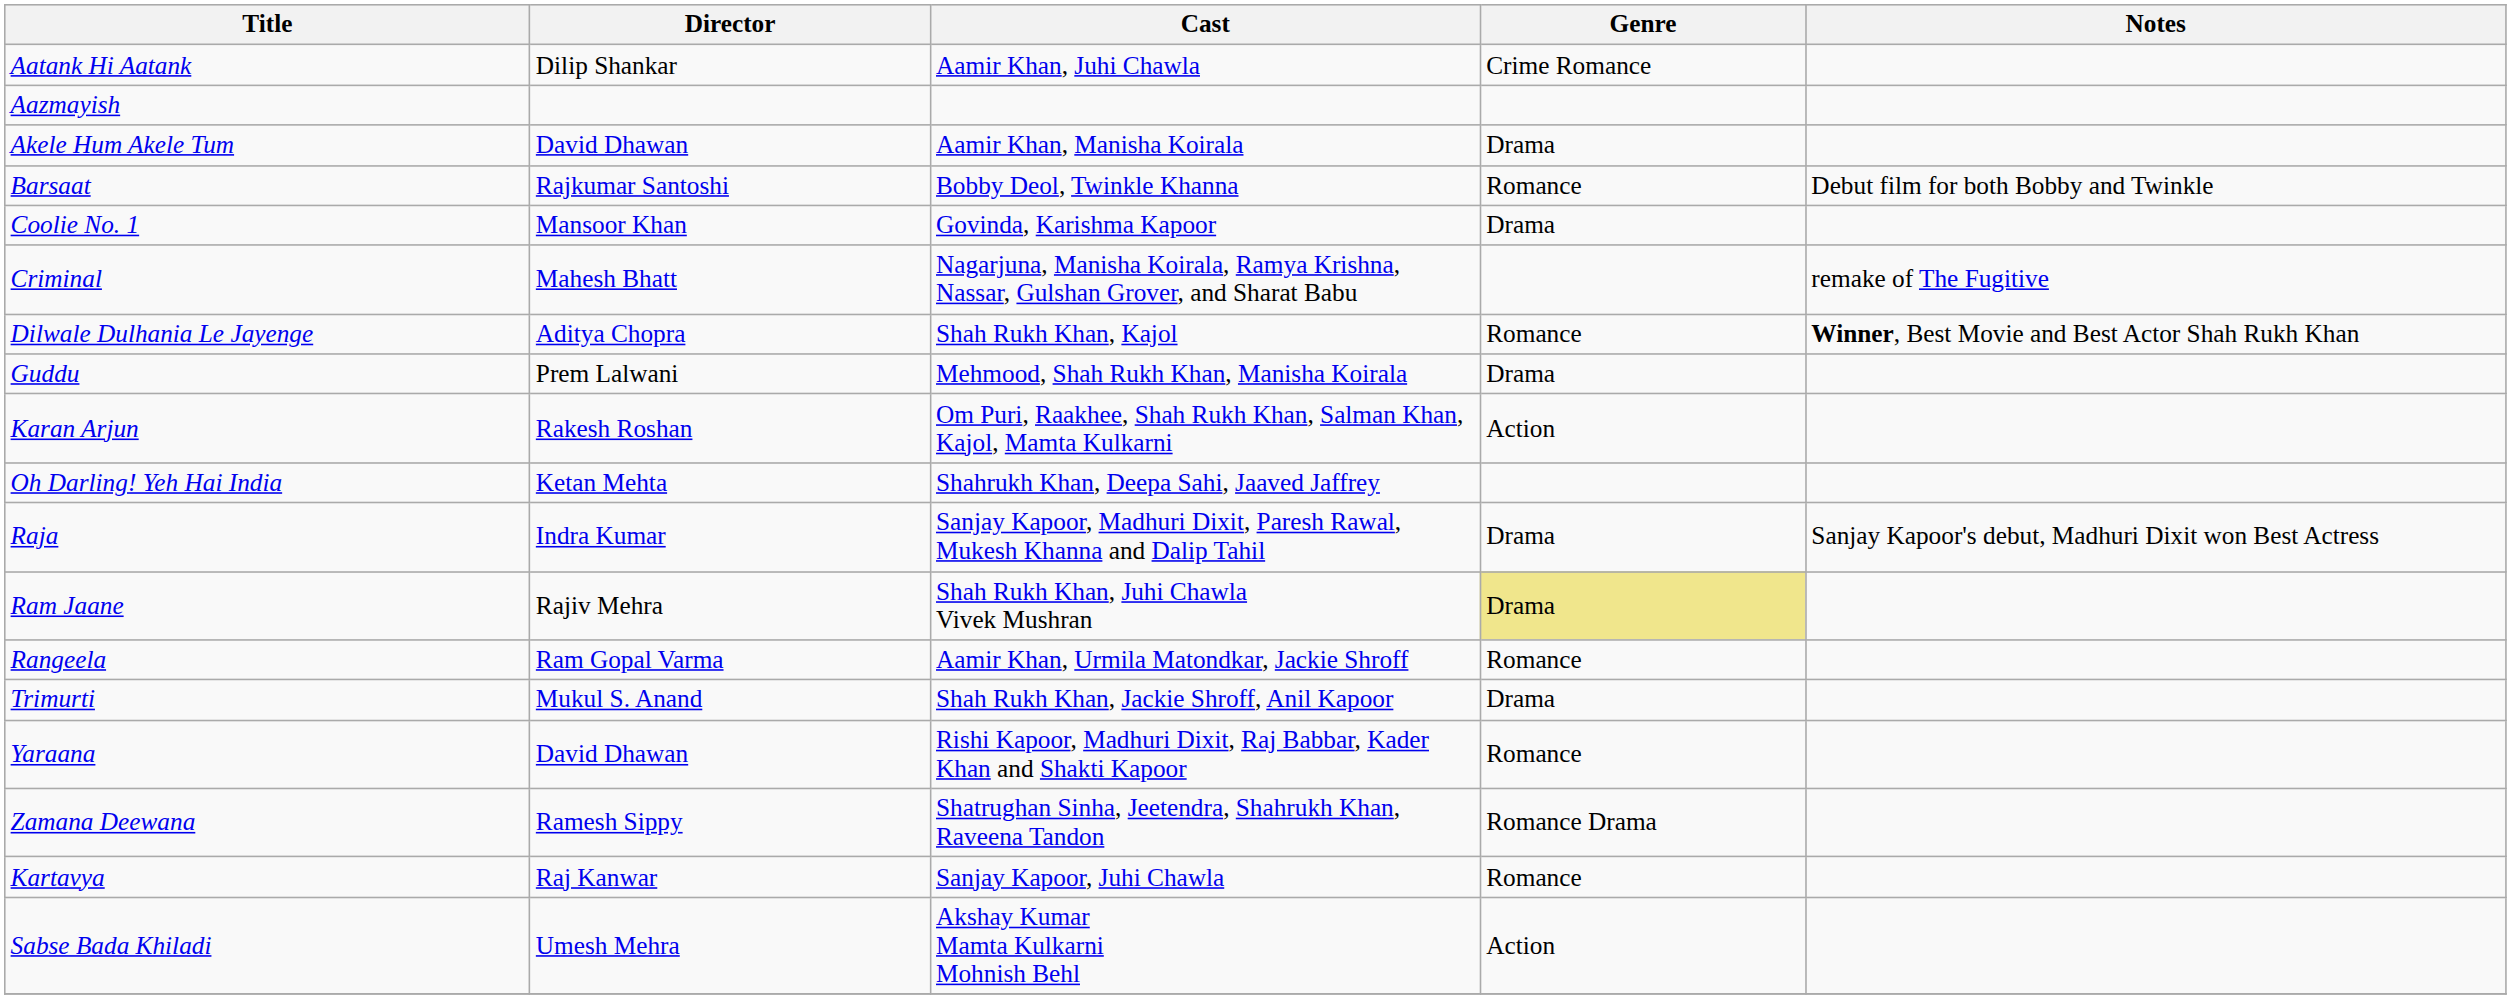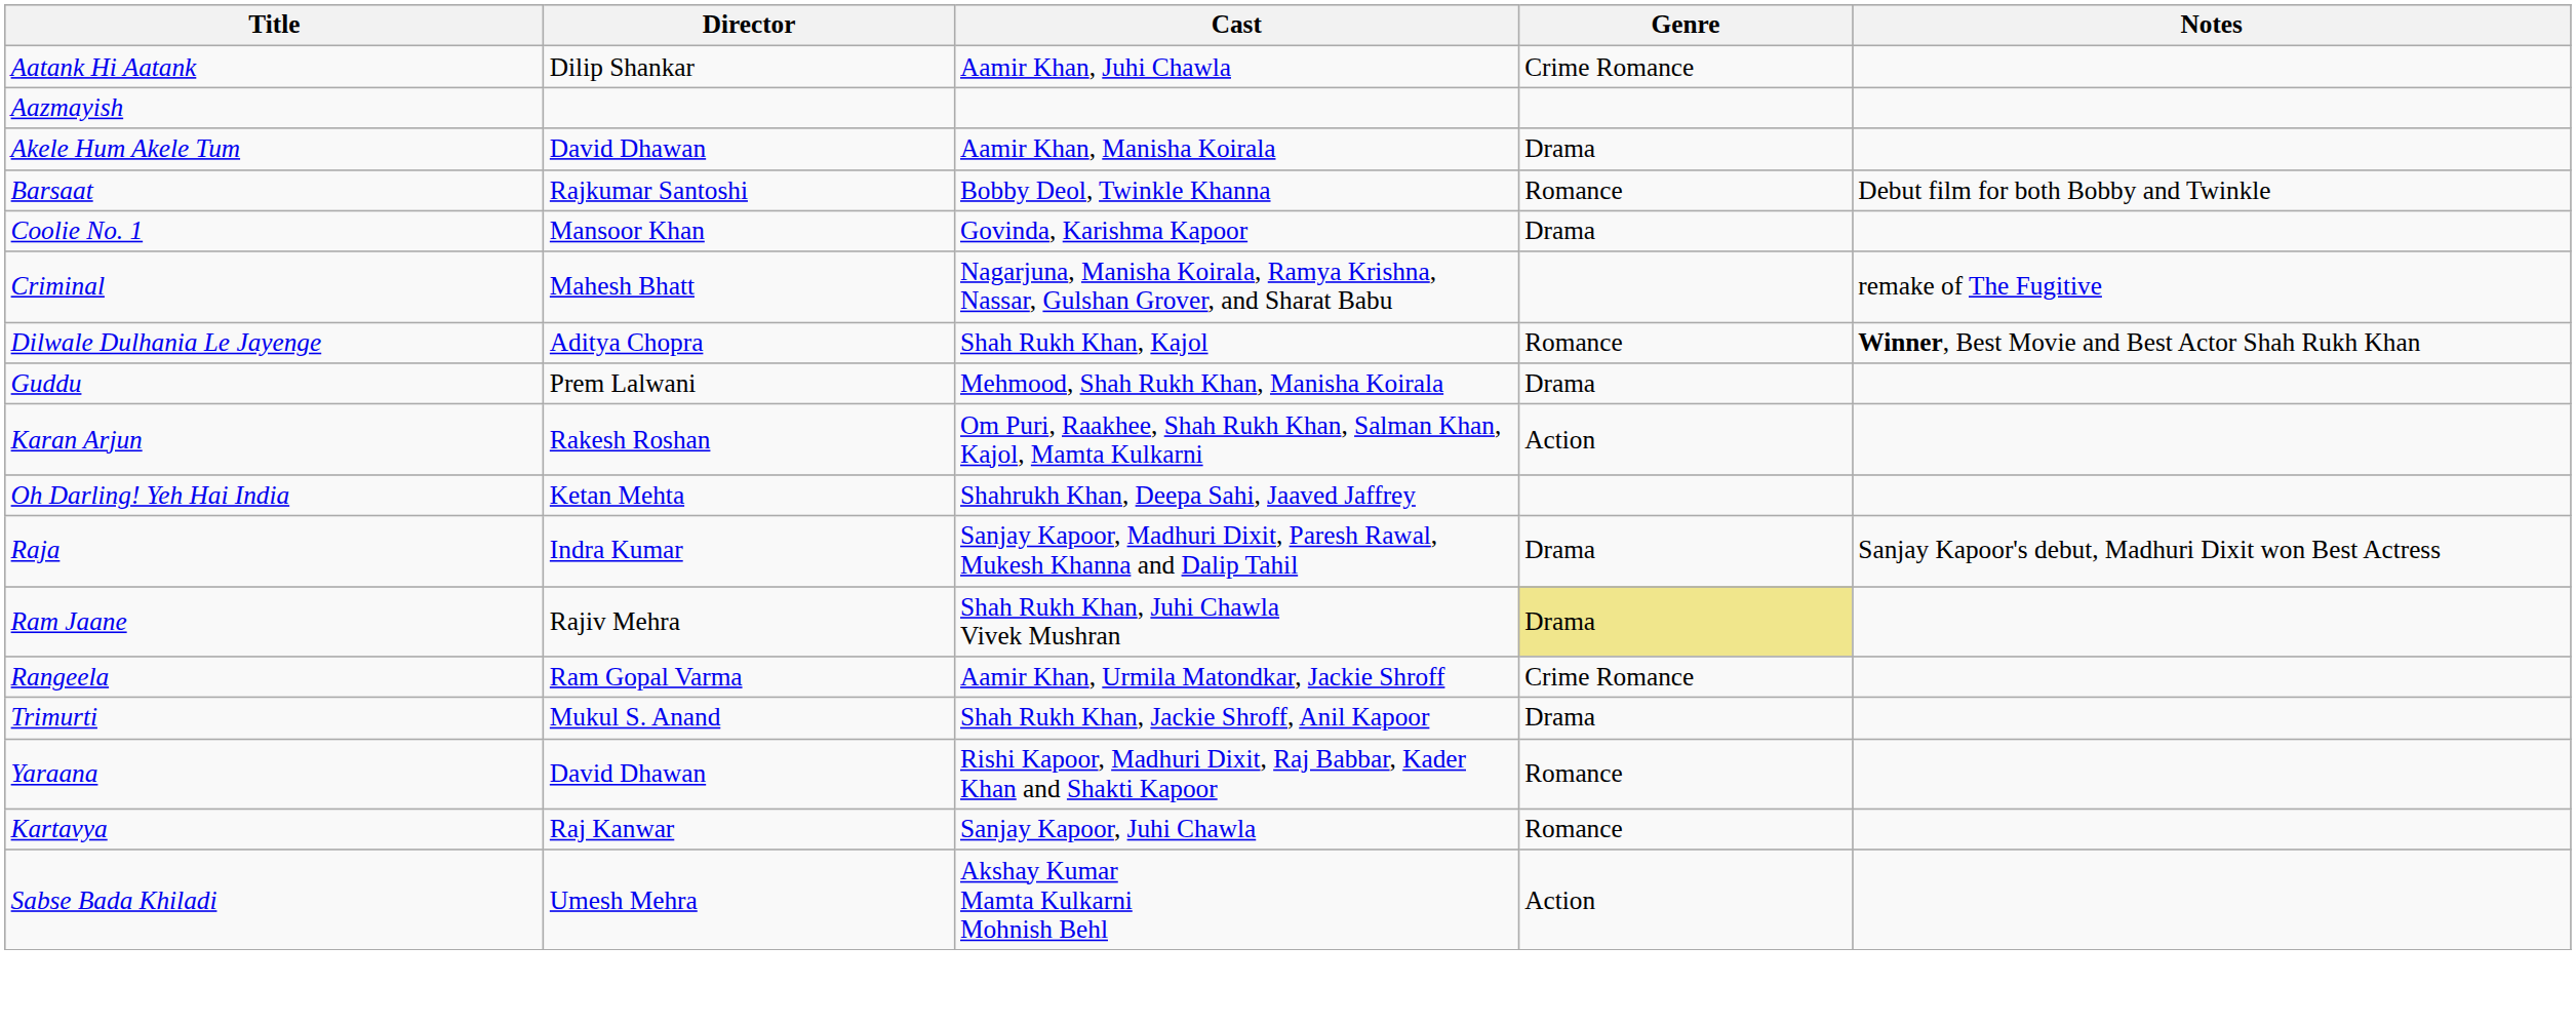Rangeela | Genre: Romance -> Crime Romance
- row: Zamana Deewana | Ramesh Sippy | Shatrughan Sinha, Jeetendra, Shahrukh Khan, Raveena Tandon | Romance Drama
